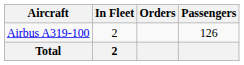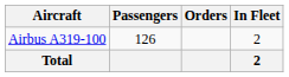columns swapped: In Fleet <-> Passengers
